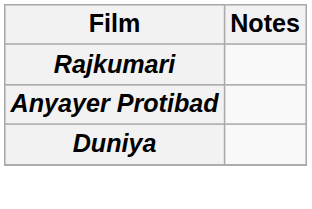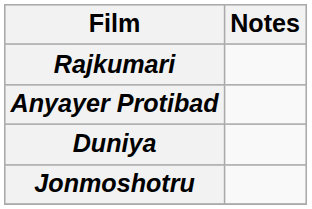+ row: Jonmoshotru
